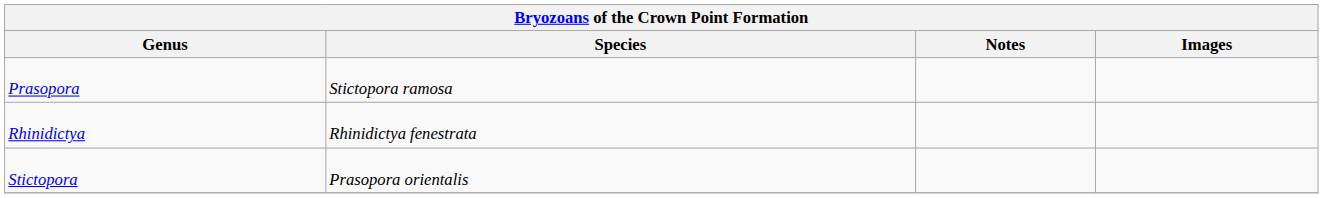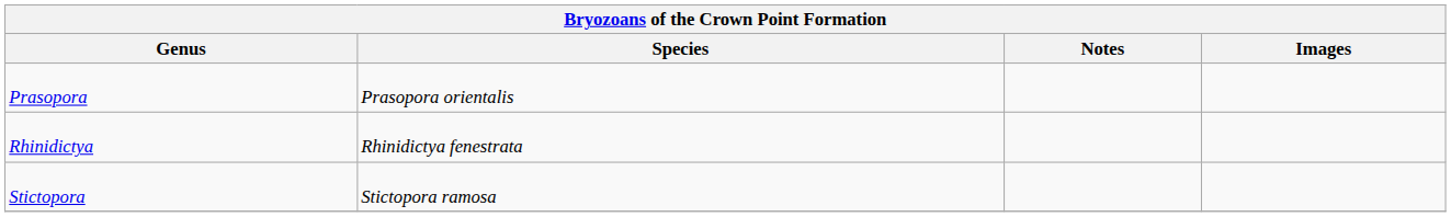Prasopora | Species: Stictopora ramosa -> Prasopora orientalis
Stictopora | Species: Prasopora orientalis -> Stictopora ramosa
